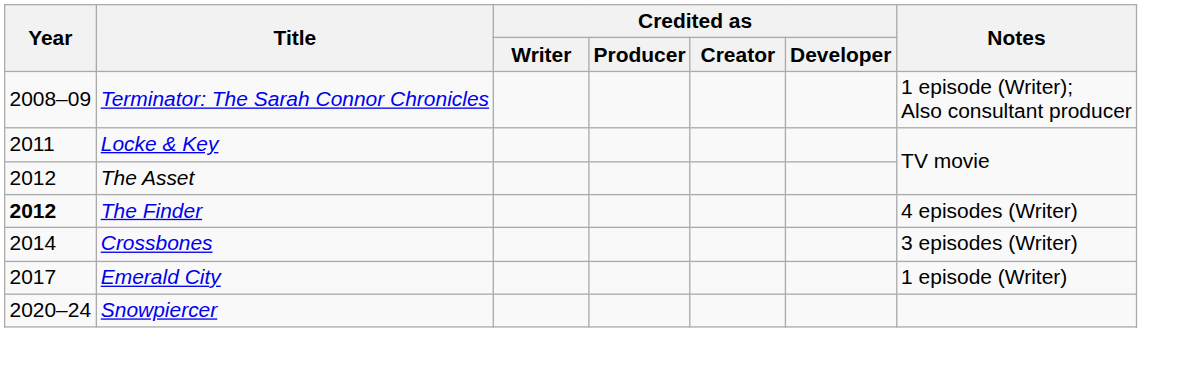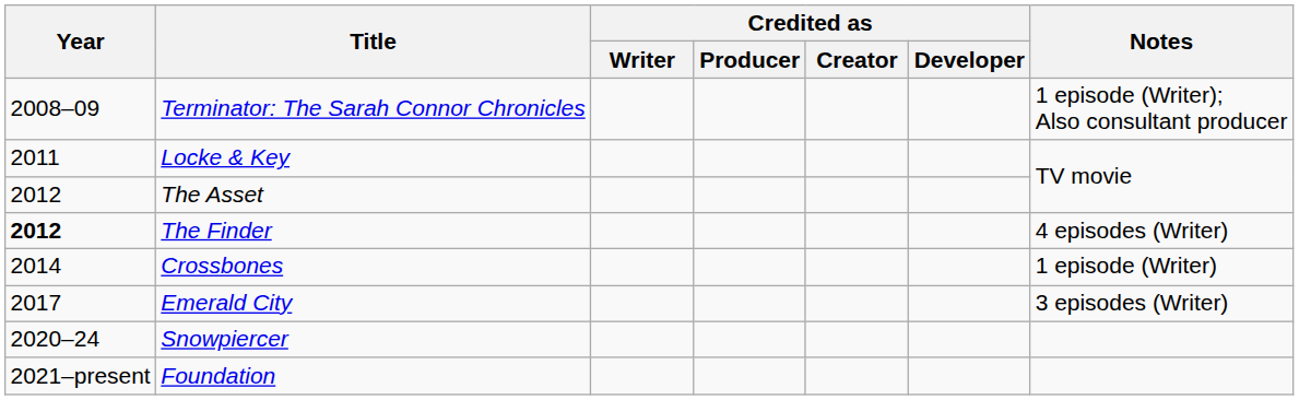Crossbones | Notes: 3 episodes (Writer) -> 1 episode (Writer)
Emerald City | Notes: 1 episode (Writer) -> 3 episodes (Writer)
+ row: 2021–present | Foundation
